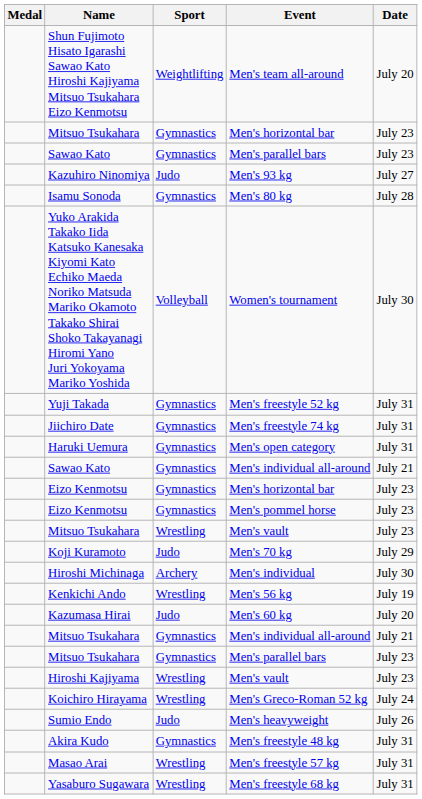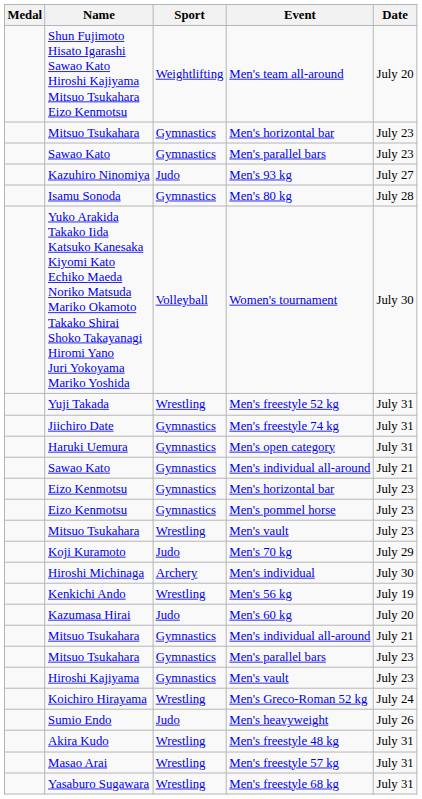Men's freestyle 52 kg | Sport: Gymnastics -> Wrestling
Hiroshi Kajiyama / Men's vault | Sport: Wrestling -> Gymnastics
Men's freestyle 48 kg | Sport: Gymnastics -> Wrestling
